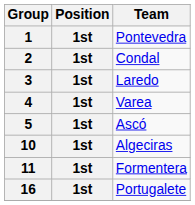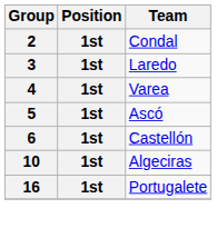- row: 1 | 1st | Pontevedra
+ row: 6 | 1st | Castellón
- row: 11 | 1st | Formentera
